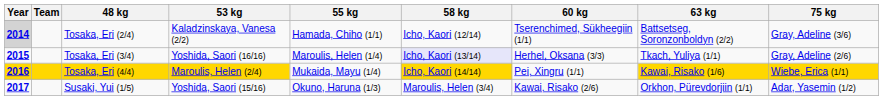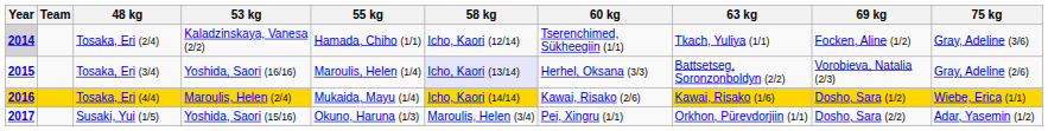+ column: 69 kg | Focken, Aline (1/2) | Vorobieva, Natalia (2/3) | Dosho, Sara (1/2) | Dosho, Sara (2/2)
Tosaka, Eri (2/4) | 63 kg: Battsetseg, Soronzonboldyn (2/2) -> Tkach, Yuliya (1/1)
Tosaka, Eri (3/4) | 63 kg: Tkach, Yuliya (1/1) -> Battsetseg, Soronzonboldyn (2/2)
Tosaka, Eri (4/4) | 60 kg: Pei, Xingru (1/1) -> Kawai, Risako (2/6)
Susaki, Yui (1/5) | 60 kg: Kawai, Risako (2/6) -> Pei, Xingru (1/1)
